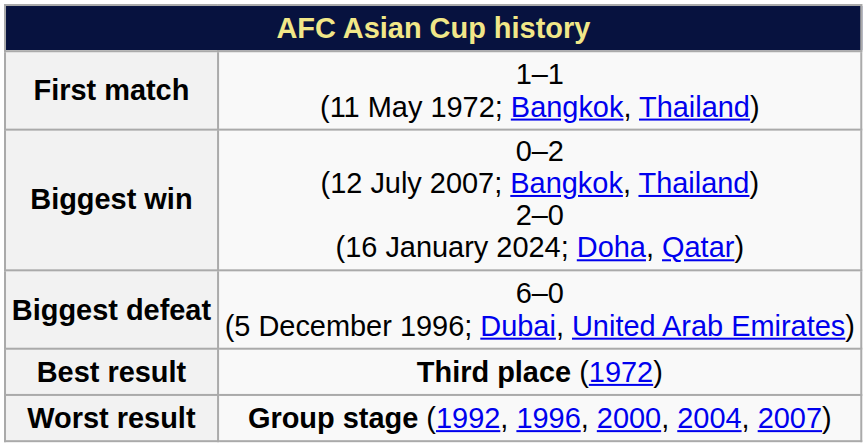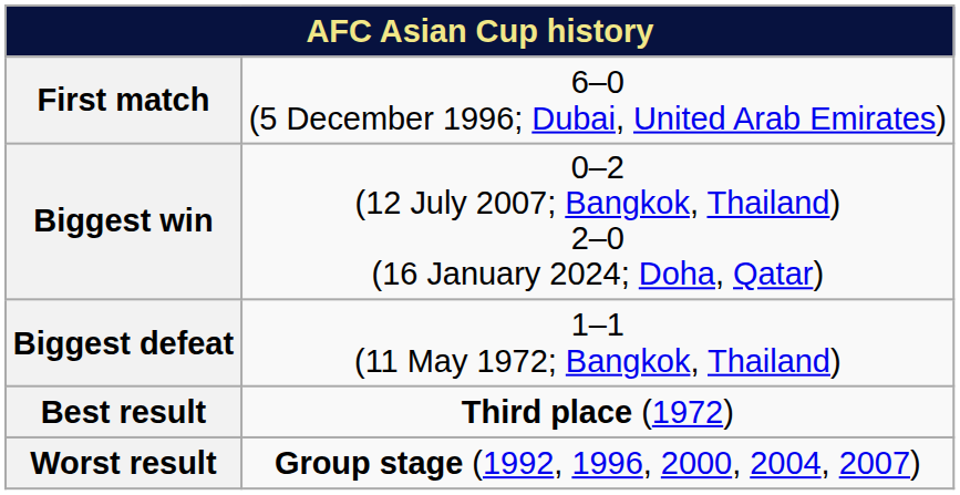First match | column 2: 1–1 (11 May 1972; Bangkok, Thailand) -> 6–0 (5 December 1996; Dubai, United Arab Emirates)
Biggest defeat | column 2: 6–0 (5 December 1996; Dubai, United Arab Emirates) -> 1–1 (11 May 1972; Bangkok, Thailand)
